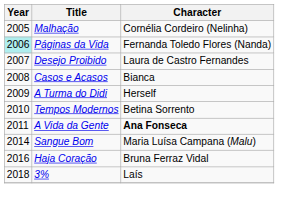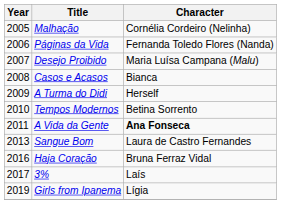Páginas da Vida | Year: paleturquoise background -> no background
Desejo Proibido | Character: Laura de Castro Fernandes -> Maria Luísa Campana (Malu)
Sangue Bom | Year: 2014 -> 2013
Sangue Bom | Character: Maria Luísa Campana (Malu) -> Laura de Castro Fernandes
3% | Year: 2018 -> 2017
+ row: 2019 | Girls from Ipanema | Lígia
